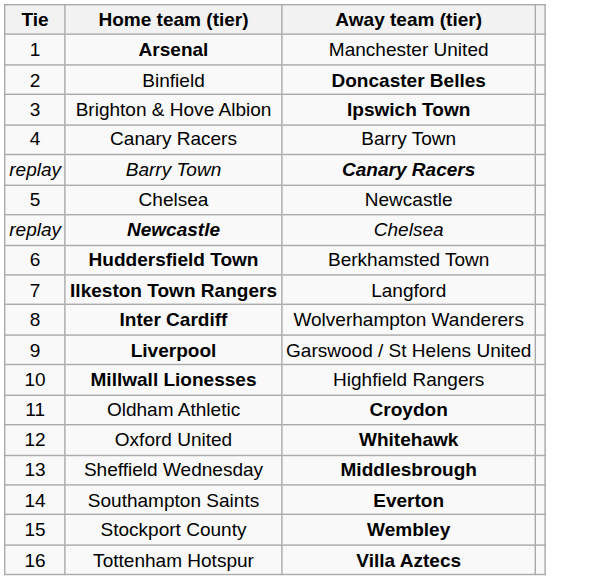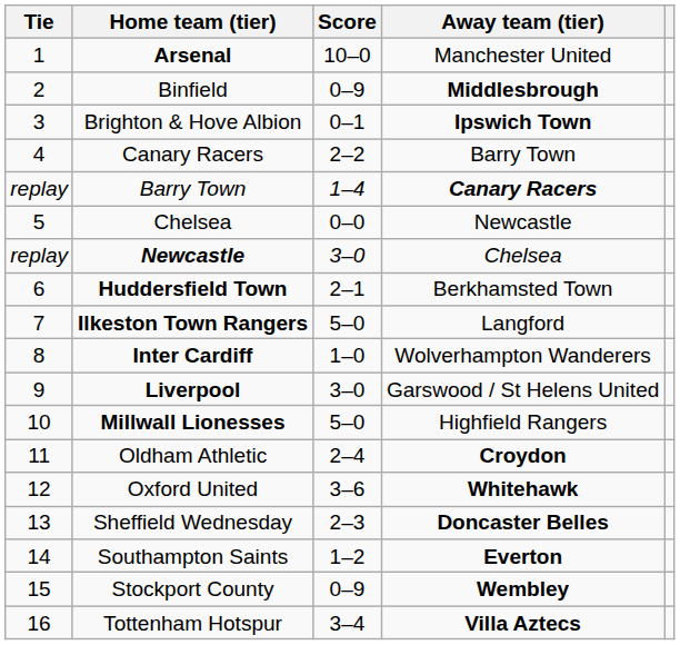+ column: Score | 10–0 | 0–9 | 0–1 | 2–2 | 1–4 | 0–0 | 3–0 | 2–1 | 5–0 | 1–0 | 3–0 | 5–0 | 2–4 | 3–6 | 2–3 | 1–2 | 0–9 | 3–4
Binfield | Away team (tier): Doncaster Belles -> Middlesbrough
Sheffield Wednesday | Away team (tier): Middlesbrough -> Doncaster Belles
